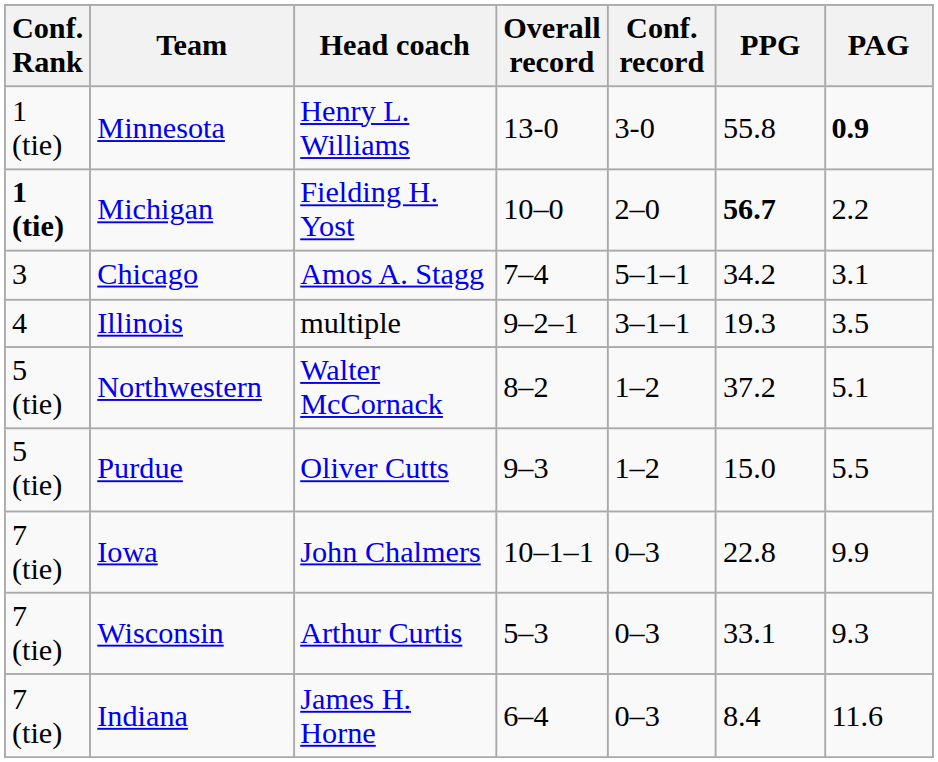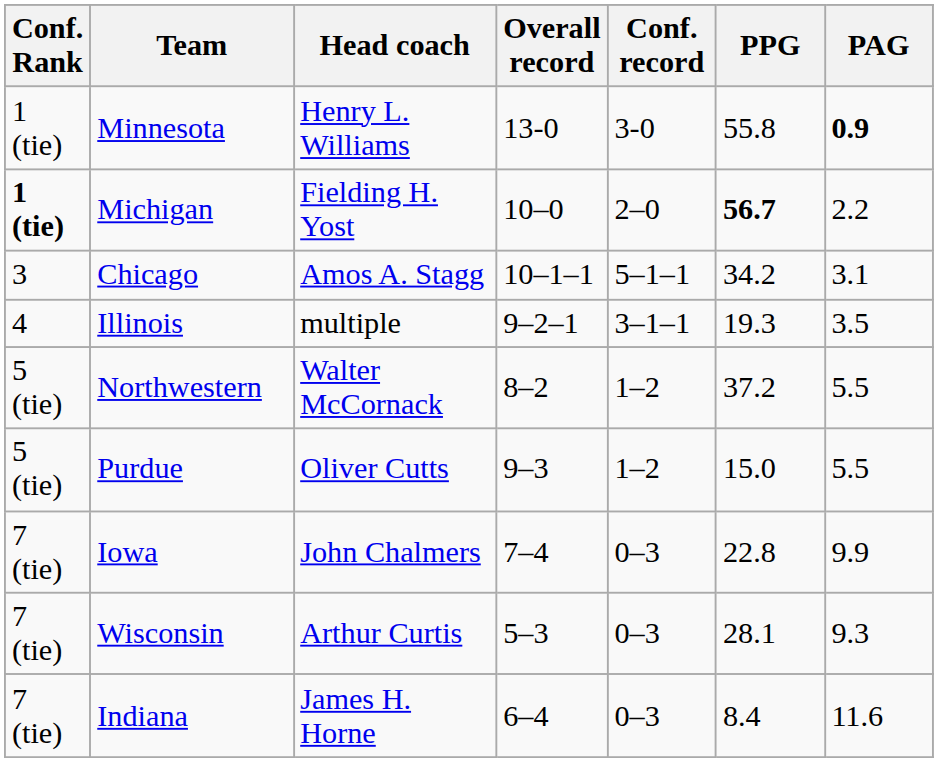Chicago | Overall record: 7–4 -> 10–1–1
Northwestern | PAG: 5.1 -> 5.5
Iowa | Overall record: 10–1–1 -> 7–4
Wisconsin | PPG: 33.1 -> 28.1
